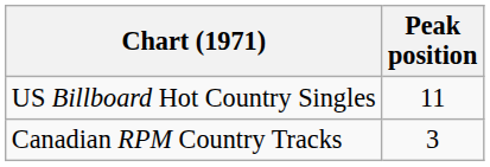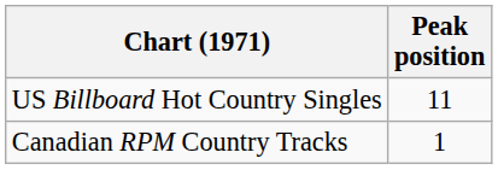Canadian RPM Country Tracks | Peak position: 3 -> 1
